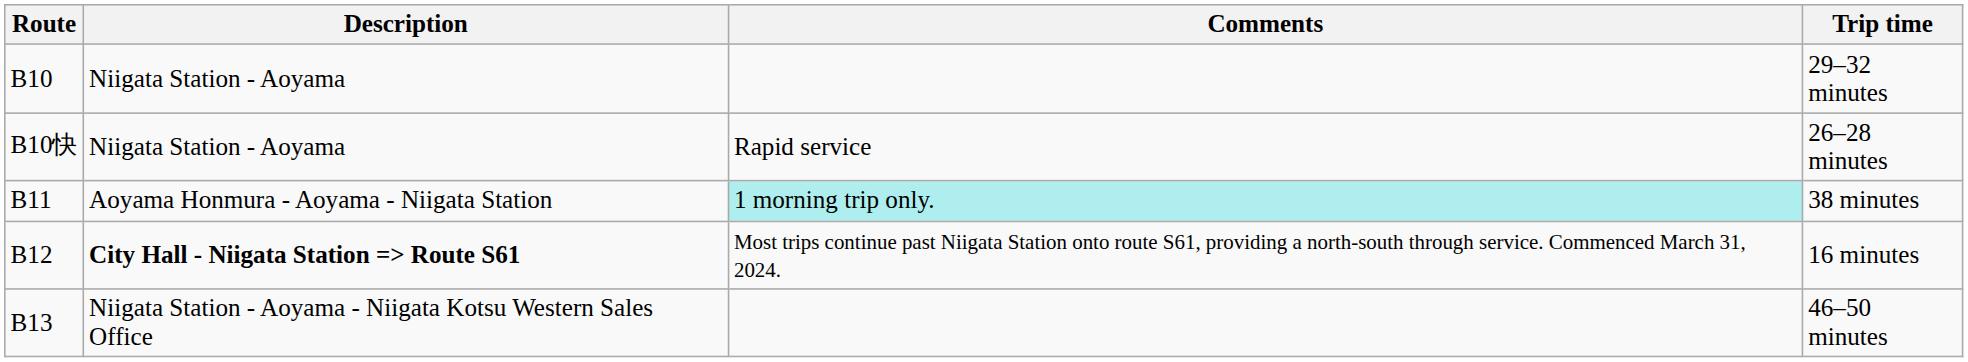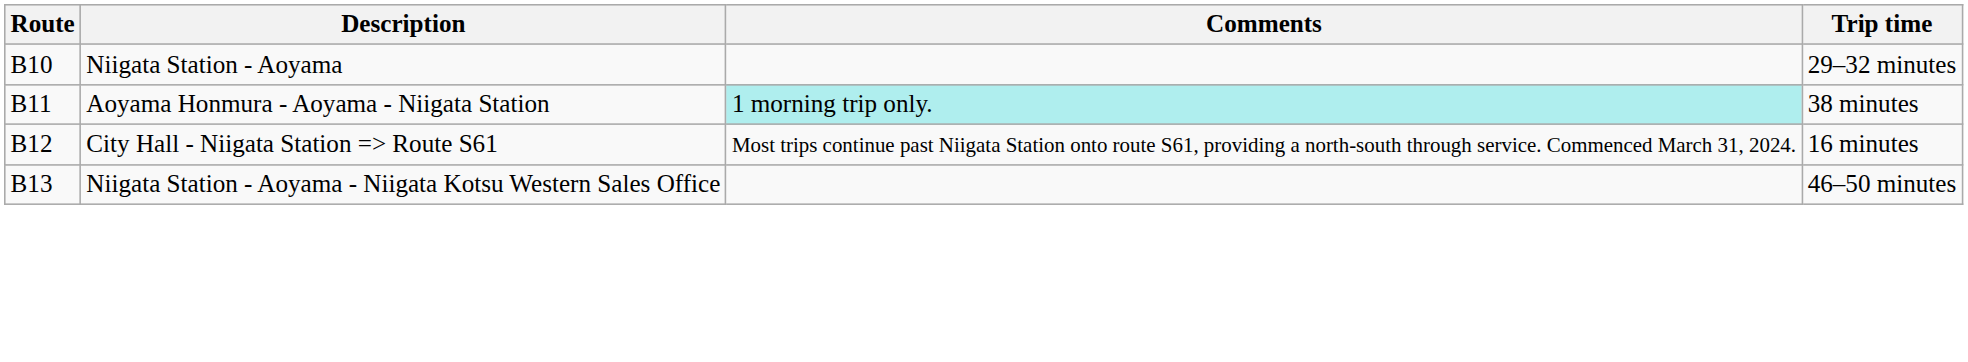- row: B10快 | Niigata Station - Aoyama | Rapid service | 26–28 minutes
16 minutes | Description: bold -> normal
